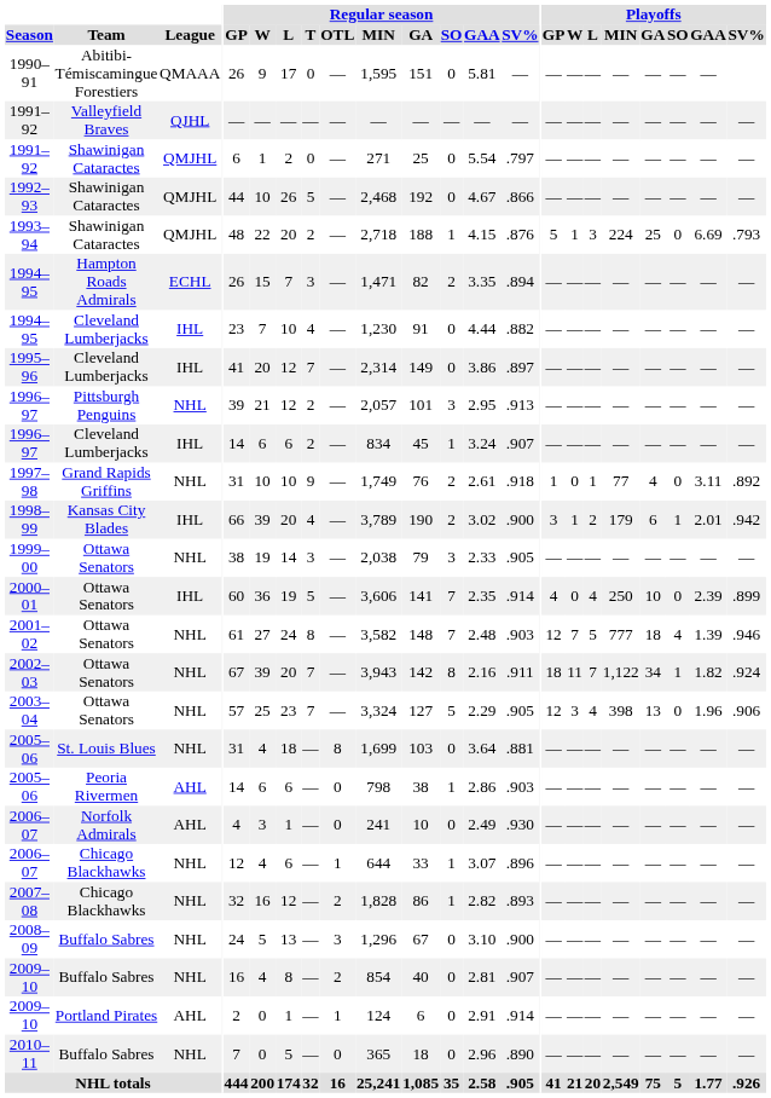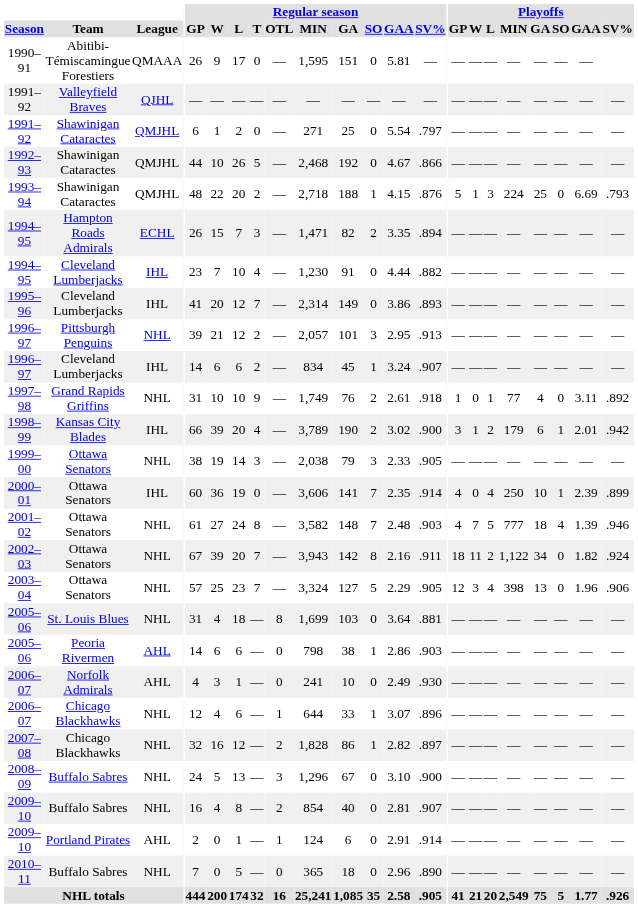1995–96 | Regular season / SV%: .897 -> .893
2000–01 | Regular season / T: 5 -> 0
2000–01 | Playoffs / SO: 0 -> 1
2001–02 | Playoffs / GP: 12 -> 4
2002–03 | Playoffs / L: 7 -> 2
2002–03 | Playoffs / SO: 1 -> 0
2007–08 | Regular season / SV%: .893 -> .897
